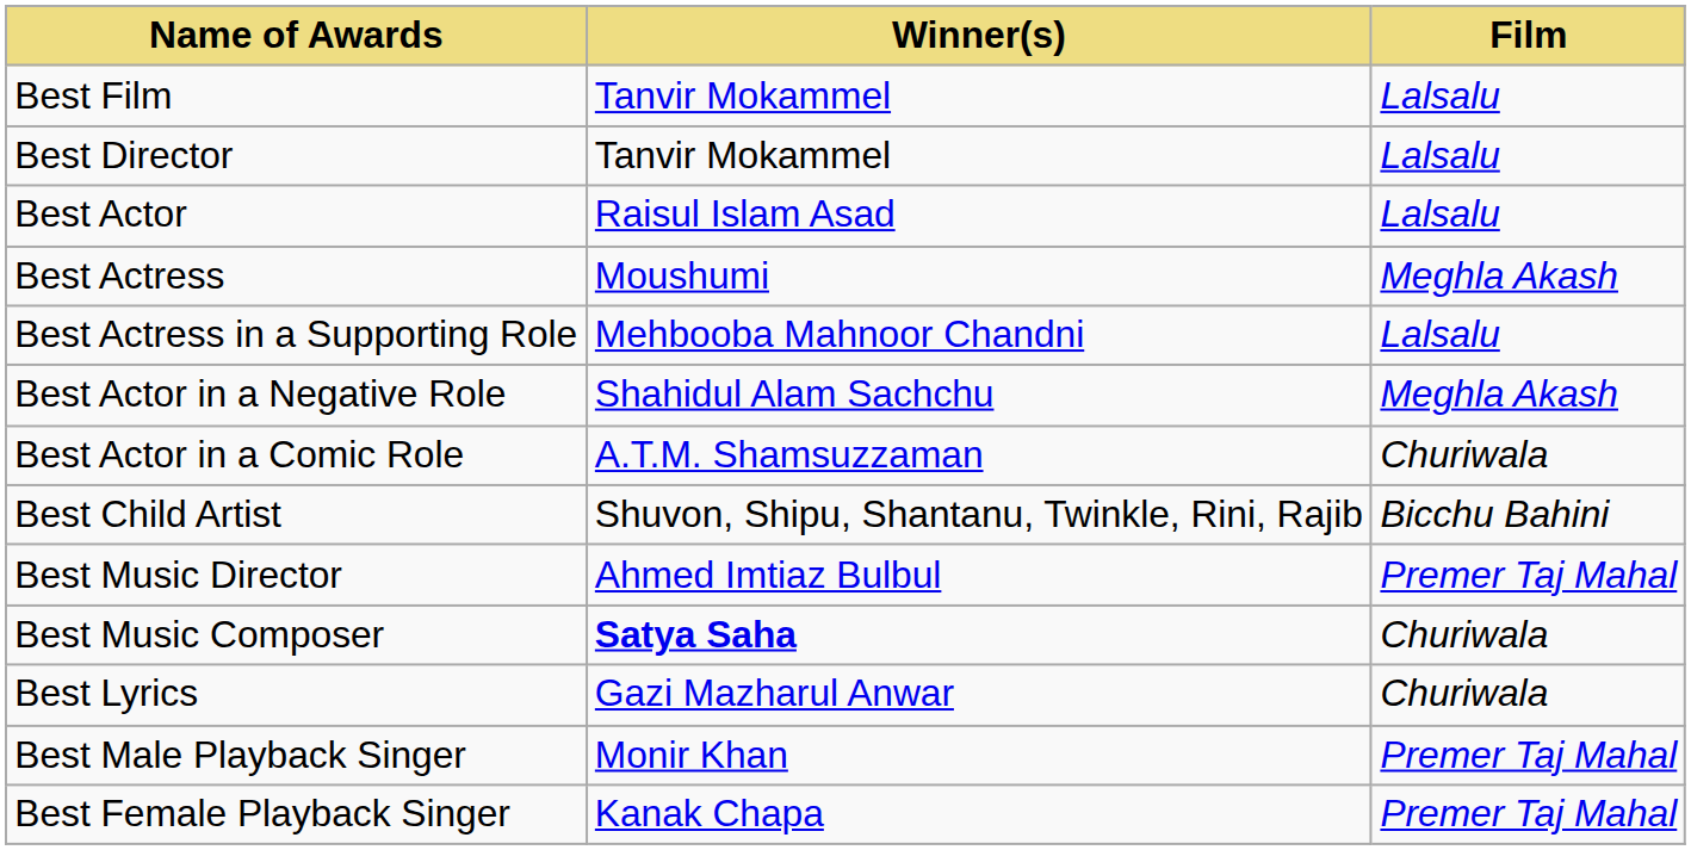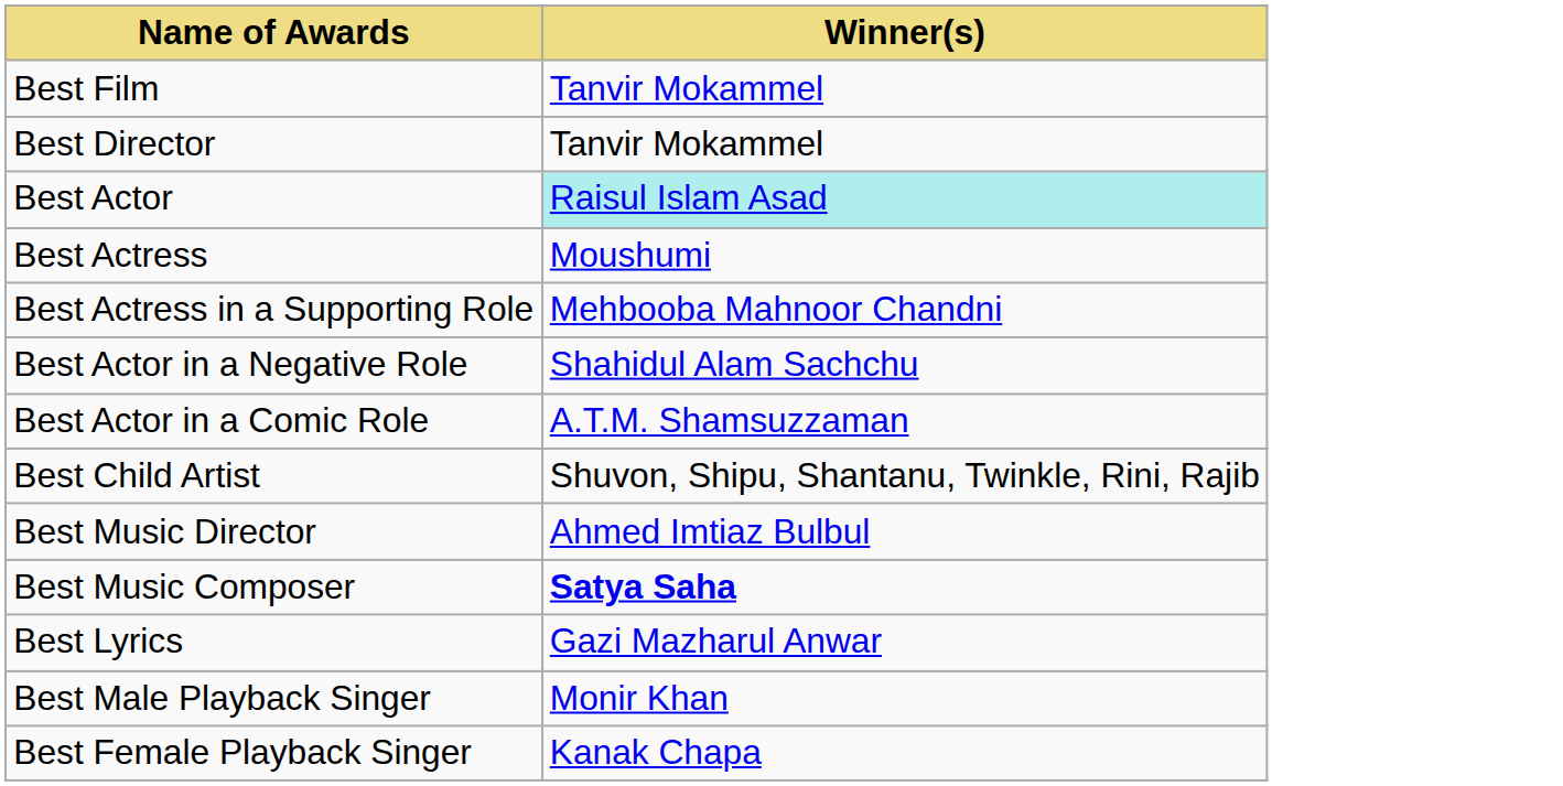- column: Film | Lalsalu | Lalsalu | Lalsalu | Meghla Akash | Lalsalu | Meghla Akash | Churiwala | Bicchu Bahini | Premer Taj Mahal | Churiwala | Churiwala | Premer Taj Mahal | Premer Taj Mahal
Best Actor | Winner(s): no background -> paleturquoise background
